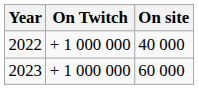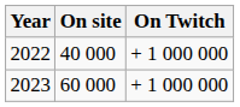columns swapped: On site <-> On Twitch
